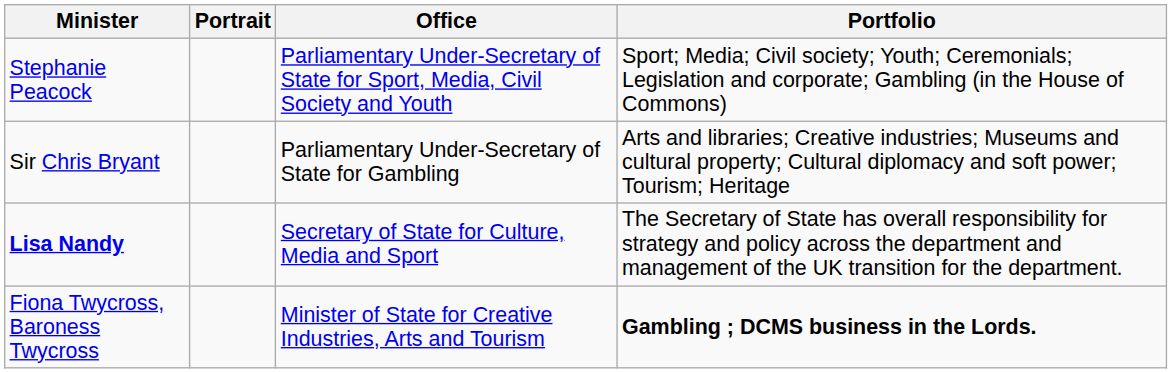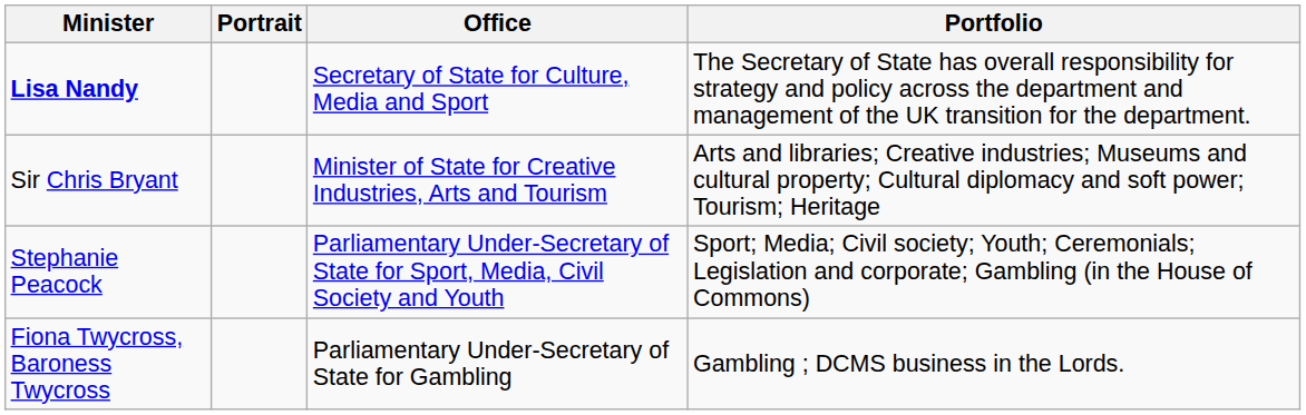rows swapped: Lisa Nandy <-> Stephanie Peacock
Sir Chris Bryant | Office: Parliamentary Under-Secretary of State for Gambling -> Minister of State for Creative Industries, Arts and Tourism
Fiona Twycross, Baroness Twycross | Office: Minister of State for Creative Industries, Arts and Tourism -> Parliamentary Under-Secretary of State for Gambling
Fiona Twycross, Baroness Twycross | Portfolio: bold -> normal
